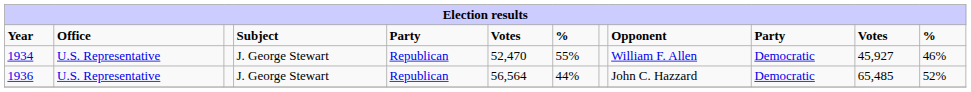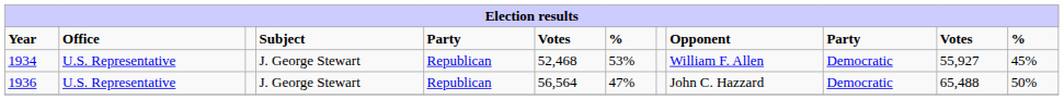1934 | column 6: 52,470 -> 52,468
1934 | column 7: 55% -> 53%
1934 | column 11: 45,927 -> 55,927
1934 | column 12: 46% -> 45%
1936 | column 7: 44% -> 47%
1936 | column 11: 65,485 -> 65,488
1936 | column 12: 52% -> 50%
